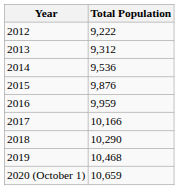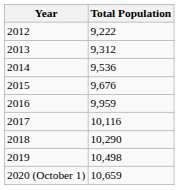2015 | Total Population: 9,876 -> 9,676
2017 | Total Population: 10,166 -> 10,116
2019 | Total Population: 10,468 -> 10,498
